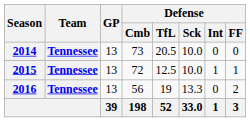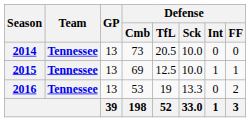2015 | Defense / Cmb: 72 -> 69
2016 | Defense / Cmb: 56 -> 53
